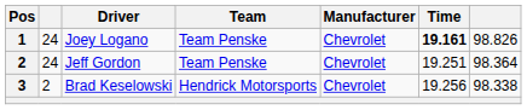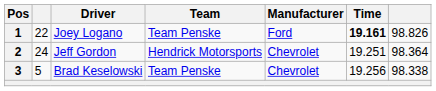Joey Logano | column 2: 24 -> 22
Joey Logano | Manufacturer: Chevrolet -> Ford
Jeff Gordon | Team: Team Penske -> Hendrick Motorsports
Brad Keselowski | column 2: 2 -> 5
Brad Keselowski | Team: Hendrick Motorsports -> Team Penske
